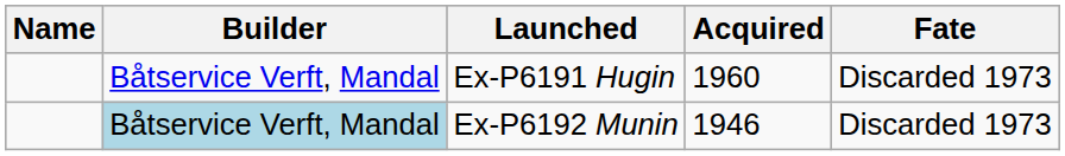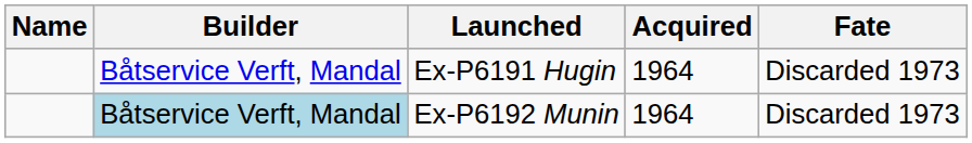Ex-P6191 Hugin | Acquired: 1960 -> 1964
Ex-P6192 Munin | Acquired: 1946 -> 1964
